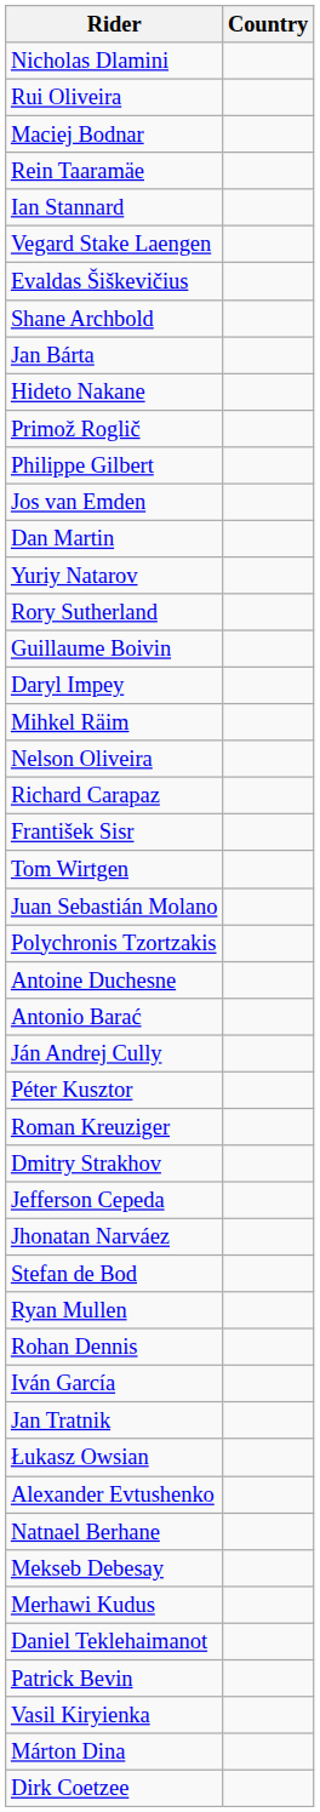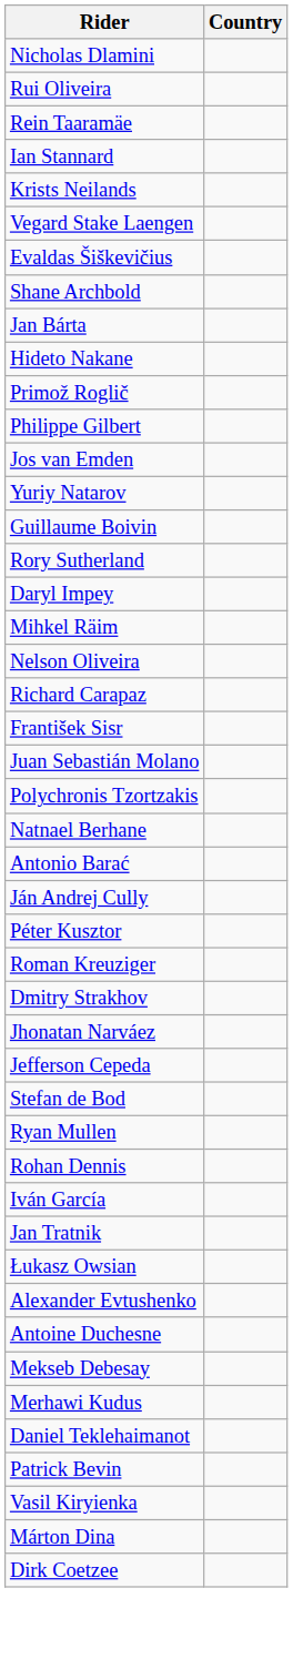- row: Maciej Bodnar
+ row: Krists Neilands
- row: Dan Martin
rows swapped: Guillaume Boivin <-> Rory Sutherland
- row: Tom Wirtgen
rows swapped: Antoine Duchesne <-> Natnael Berhane
rows swapped: Jhonatan Narváez <-> Jefferson Cepeda
